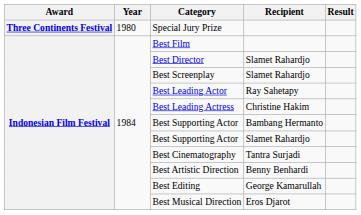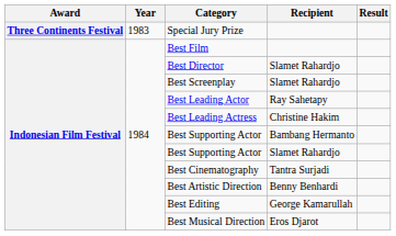Special Jury Prize | Year: 1980 -> 1983
